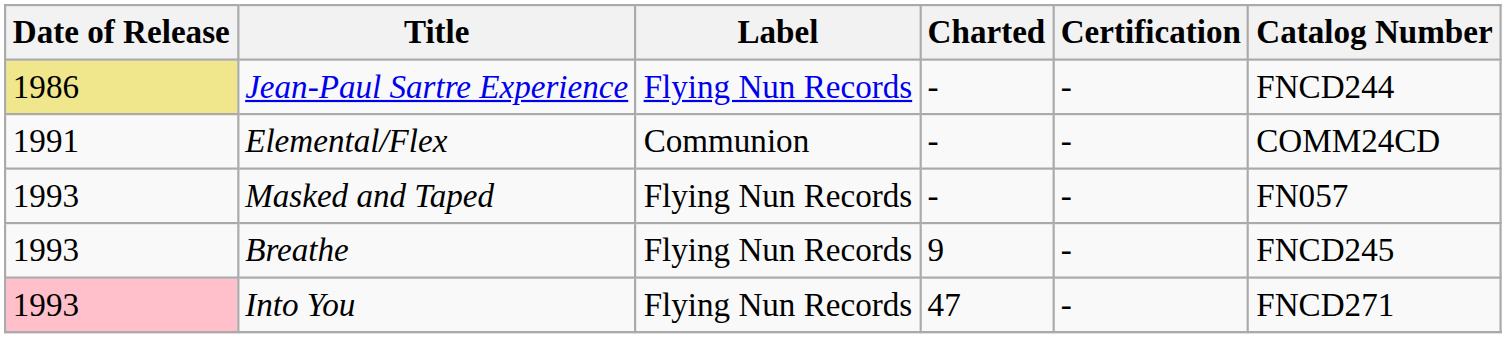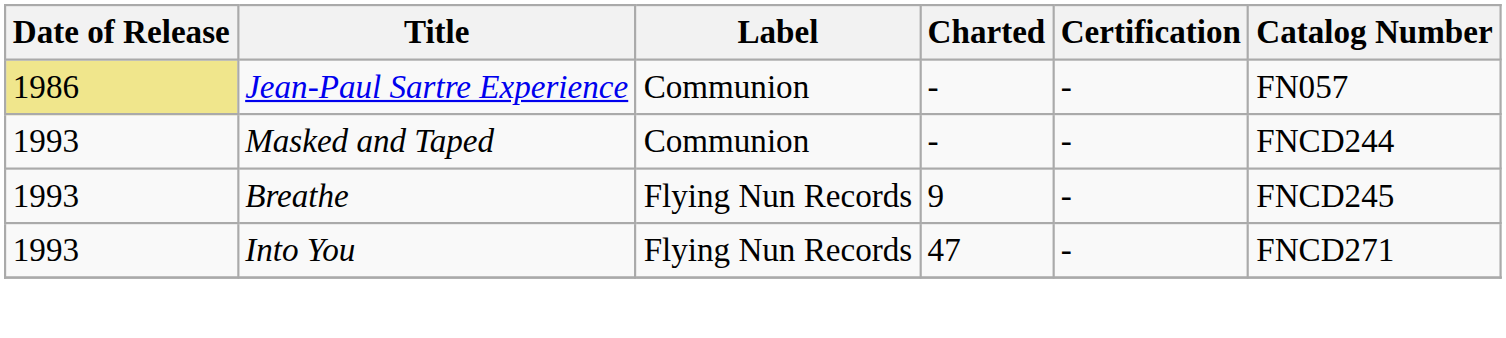Jean-Paul Sartre Experience | Label: Flying Nun Records -> Communion
Jean-Paul Sartre Experience | Catalog Number: FNCD244 -> FN057
- row: 1991 | Elemental/Flex | Communion | - | - | COMM24CD
Masked and Taped | Label: Flying Nun Records -> Communion
Masked and Taped | Catalog Number: FN057 -> FNCD244
Into You | Date of Release: pink background -> no background
